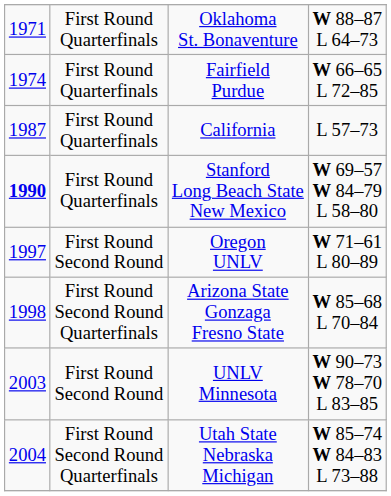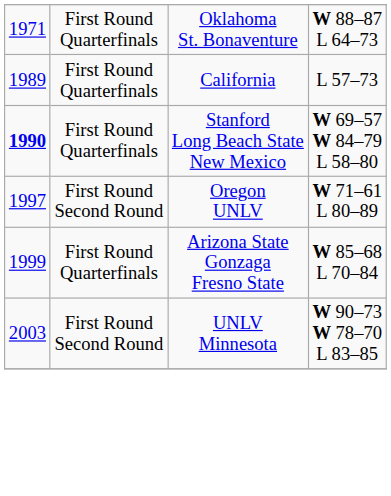- row: 1974 | First Round Quarterfinals | Fairfield Purdue | W 66–65 L 72–85
California | column 1: 1987 -> 1989
Arizona State Gonzaga Fresno State | column 1: 1998 -> 1999
Arizona State Gonzaga Fresno State | column 2: First Round Second Round Quarterfinals -> First Round Quarterfinals
- row: 2004 | First Round Second Round Quarterfinals | Utah State Nebraska Michigan | W 85–74 W 84–83 L 73–88
